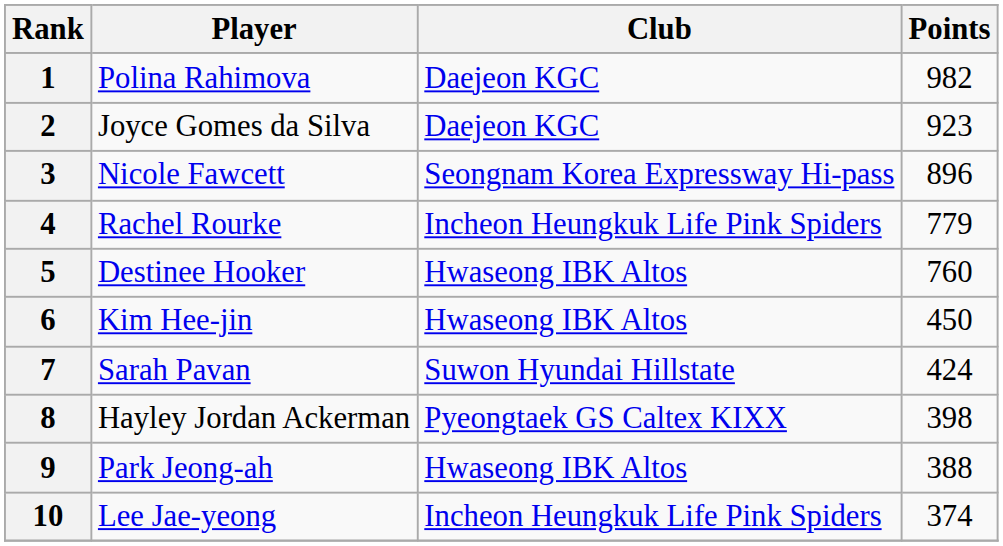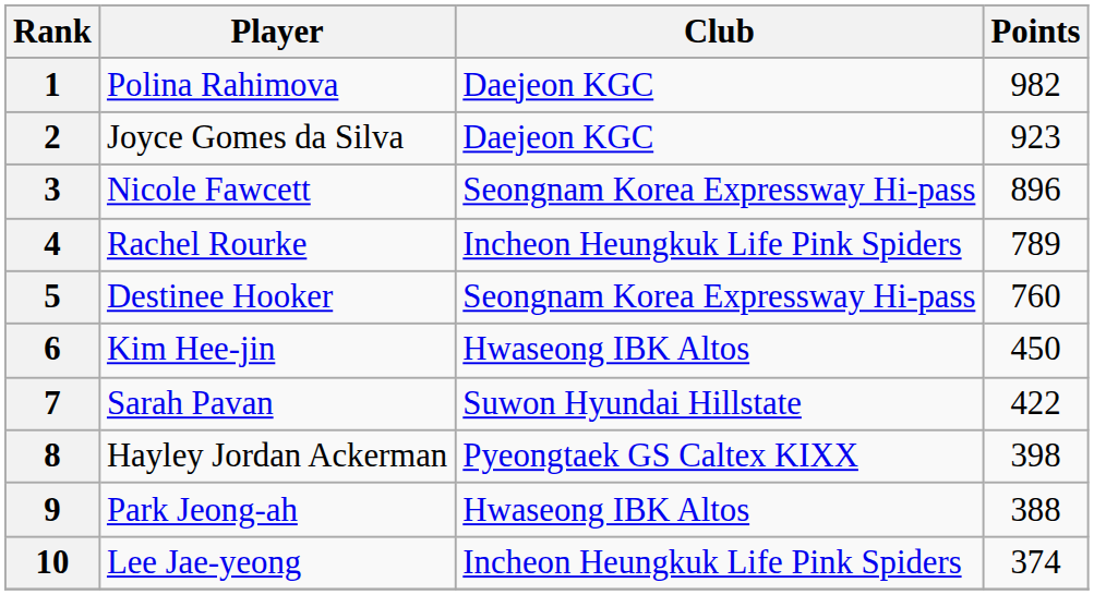4 | Points: 779 -> 789
5 | Club: Hwaseong IBK Altos -> Seongnam Korea Expressway Hi-pass
7 | Points: 424 -> 422
